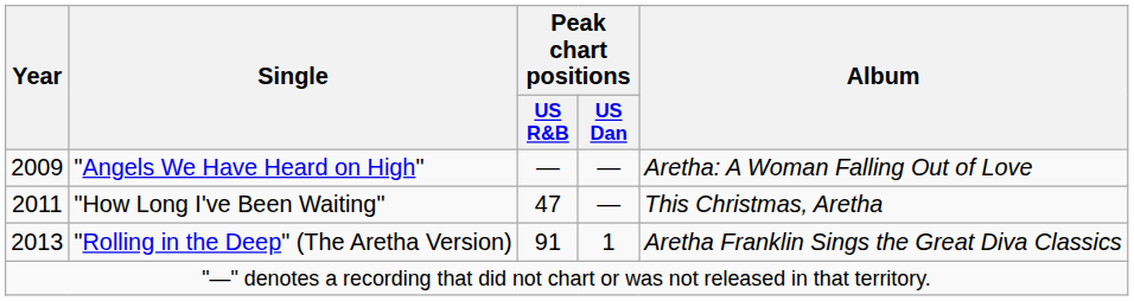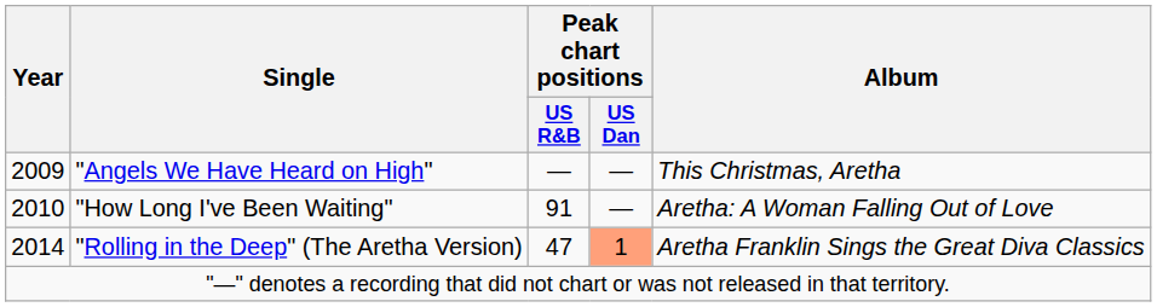"Angels We Have Heard on High" | Album: Aretha: A Woman Falling Out of Love -> This Christmas, Aretha
"How Long I've Been Waiting" | Year: 2011 -> 2010
"How Long I've Been Waiting" | Peak chart positions / US R&B: 47 -> 91
"How Long I've Been Waiting" | Album: This Christmas, Aretha -> Aretha: A Woman Falling Out of Love
"Rolling in the Deep" (The Aretha Version) | Year: 2013 -> 2014
"Rolling in the Deep" (The Aretha Version) | Peak chart positions / US R&B: 91 -> 47
"Rolling in the Deep" (The Aretha Version) | Peak chart positions / US Dan: no background -> lightsalmon background
